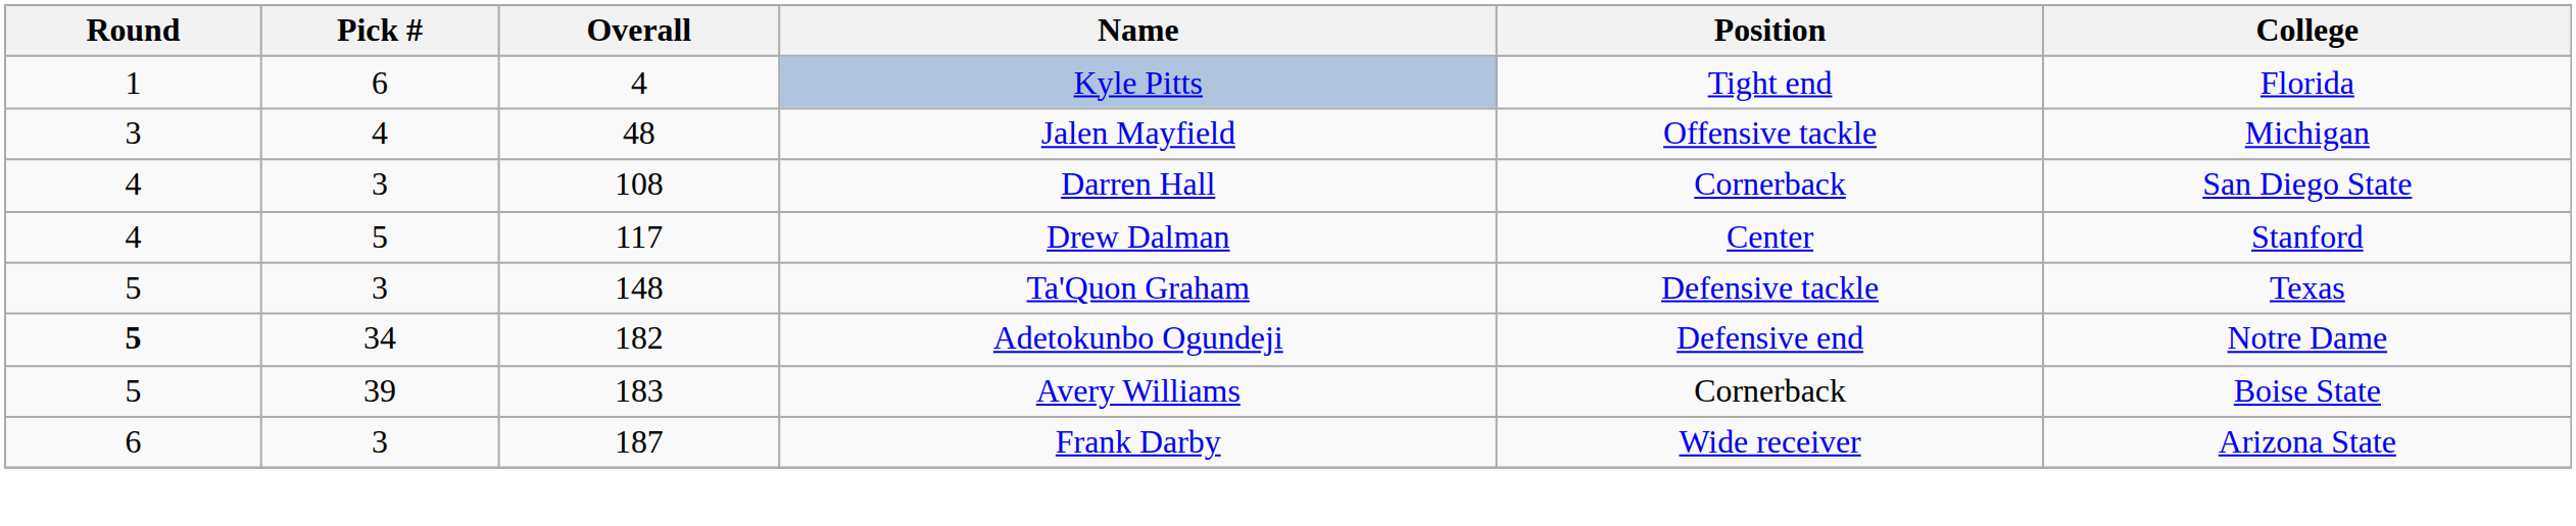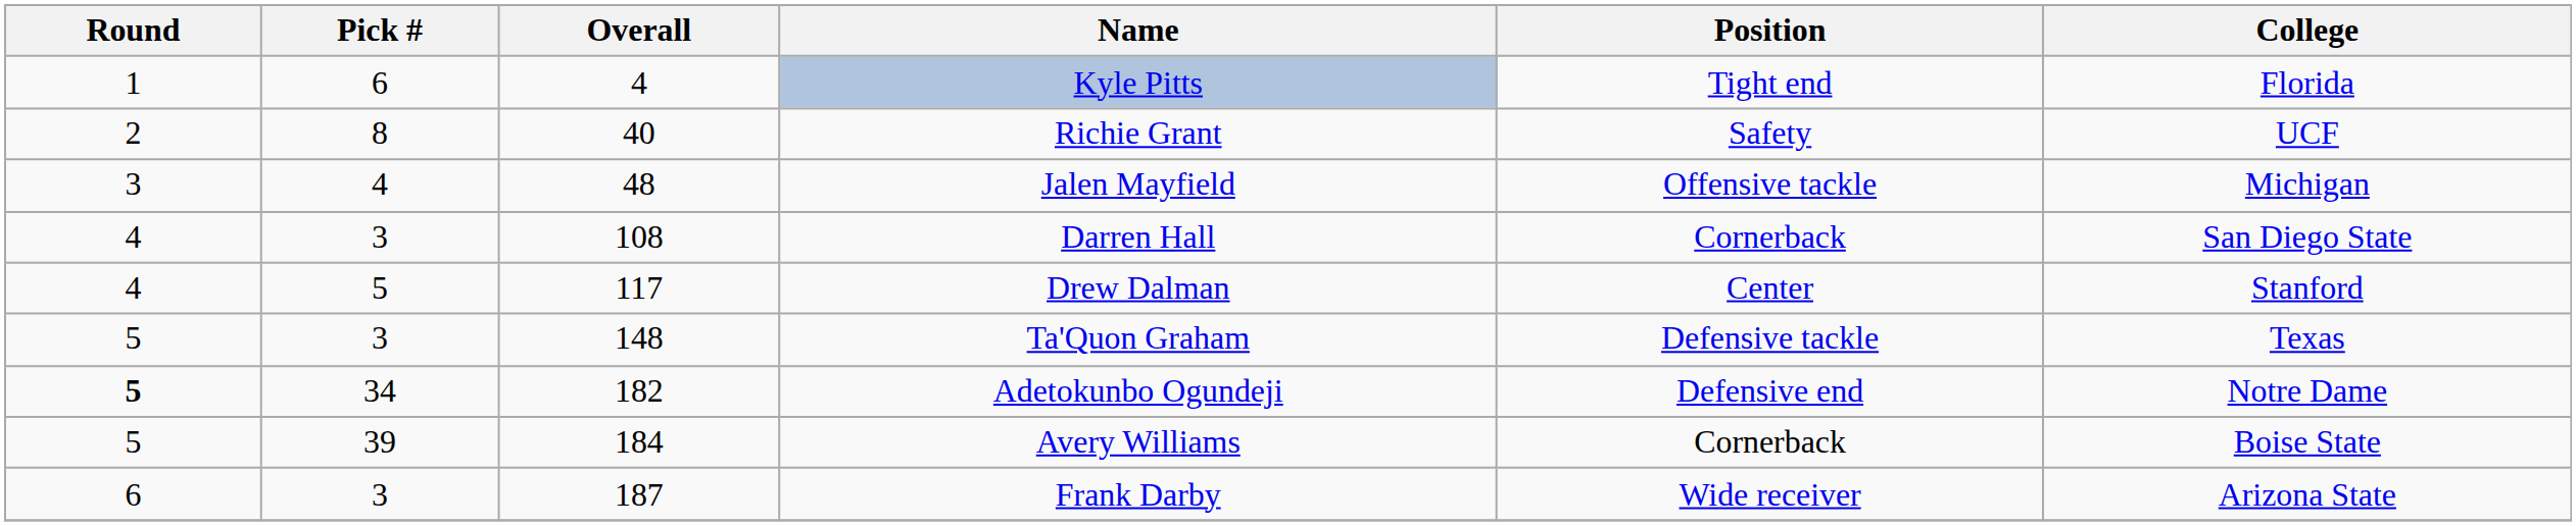+ row: 2 | 8 | 40 | Richie Grant | Safety | UCF
Avery Williams | Overall: 183 -> 184
